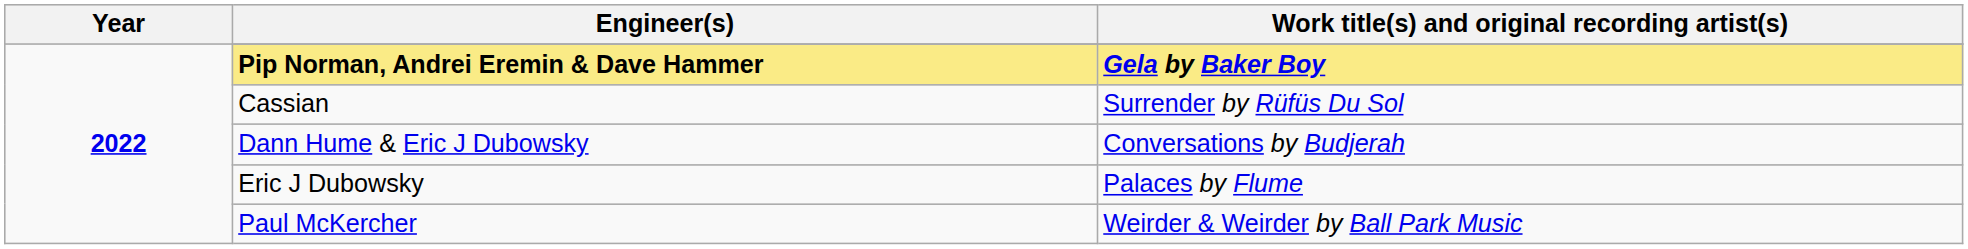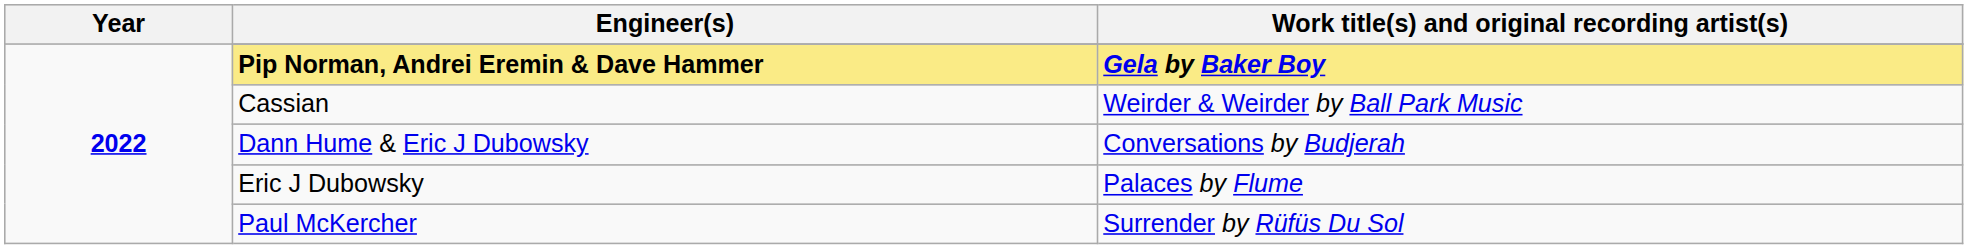Cassian | Work title(s) and original recording artist(s): Surrender by Rüfüs Du Sol -> Weirder & Weirder by Ball Park Music
Paul McKercher | Work title(s) and original recording artist(s): Weirder & Weirder by Ball Park Music -> Surrender by Rüfüs Du Sol
